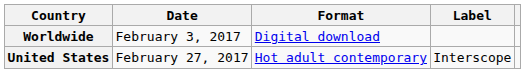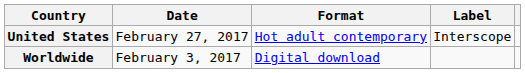rows swapped: Worldwide <-> United States
